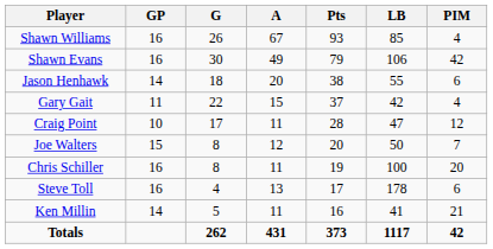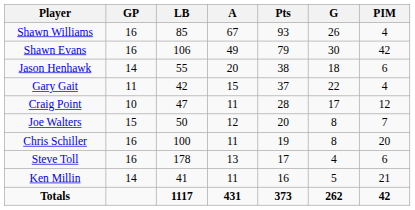columns swapped: G <-> LB
